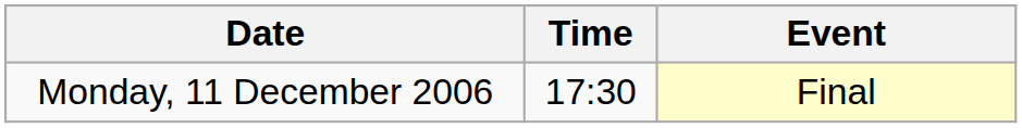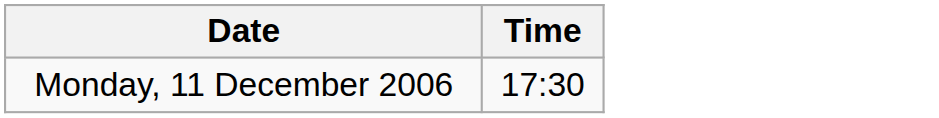- column: Event | Final
